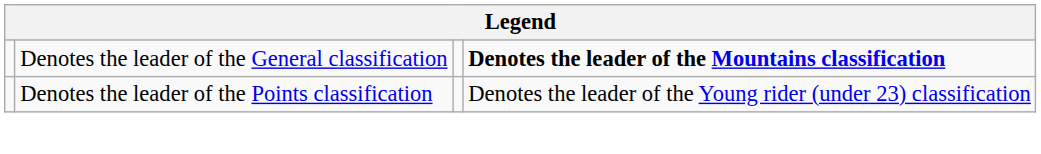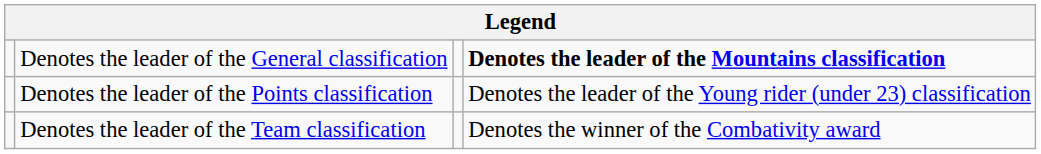+ row: Denotes the leader of the Team classification | Denotes the winner of the Combativity award
